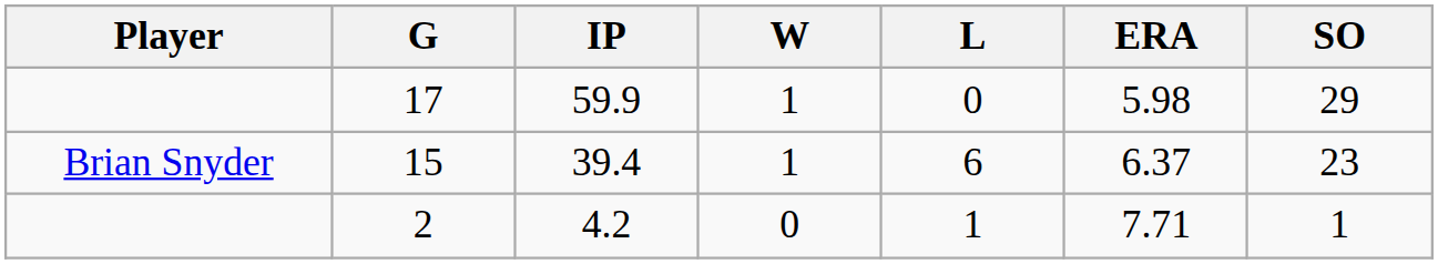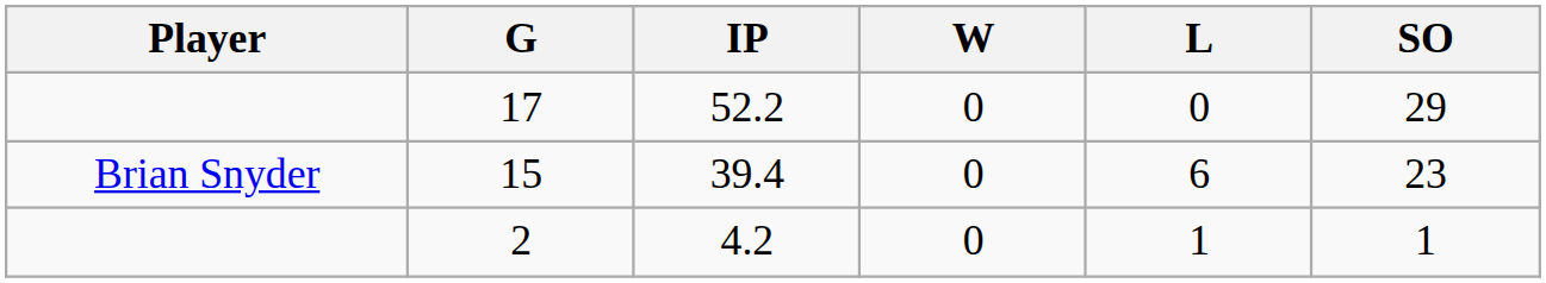- column: ERA | 5.98 | 6.37 | 7.71
17 | IP: 59.9 -> 52.2
17 | W: 1 -> 0
15 | W: 1 -> 0
